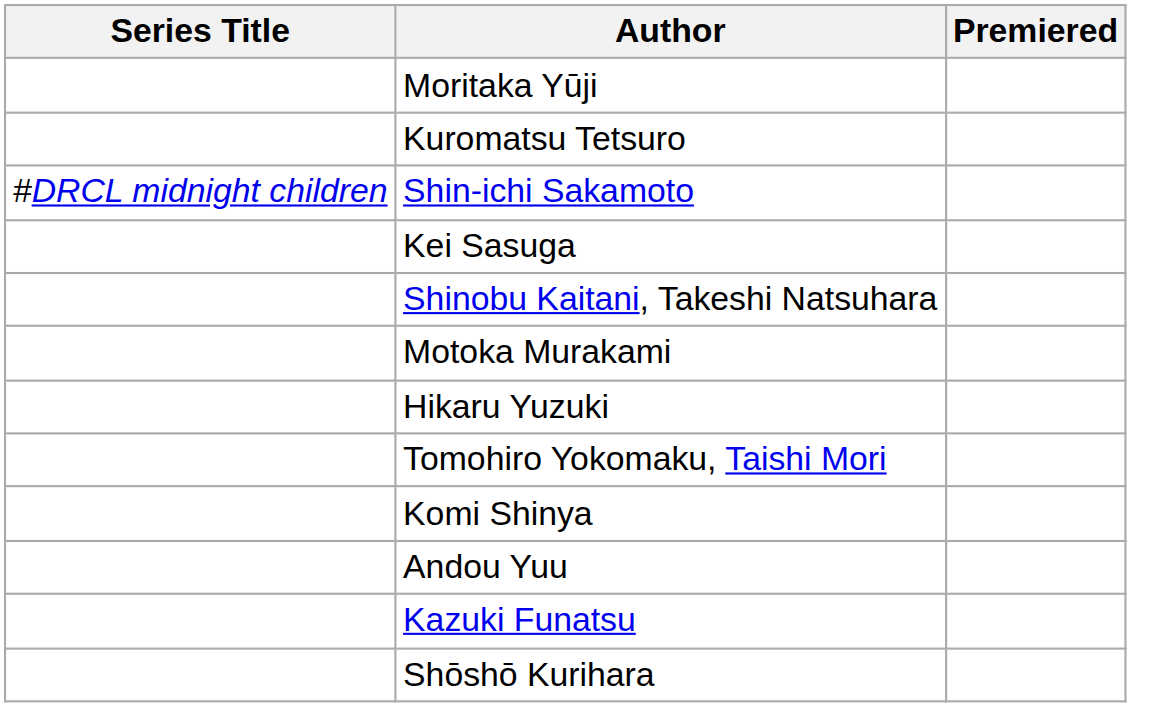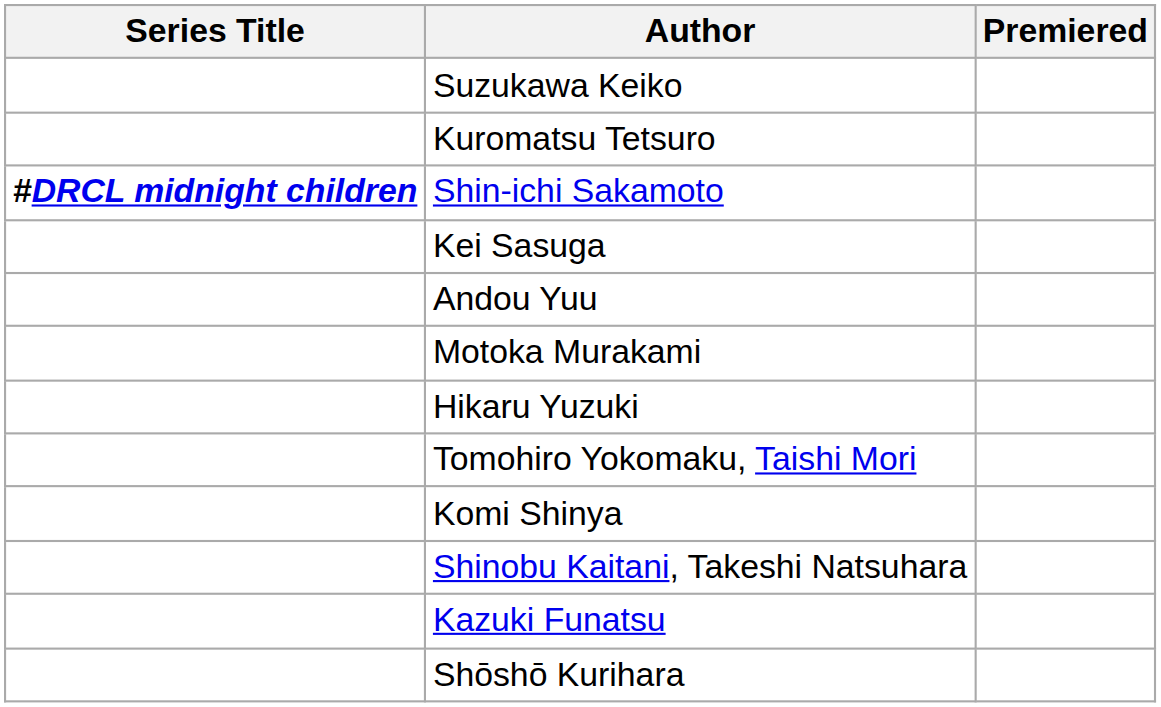- row: Moritaka Yūji
+ row: Suzukawa Keiko
Shin-ichi Sakamoto | Series Title: normal -> bold
rows swapped: Shinobu Kaitani, Takeshi Natsuhara <-> Andou Yuu
